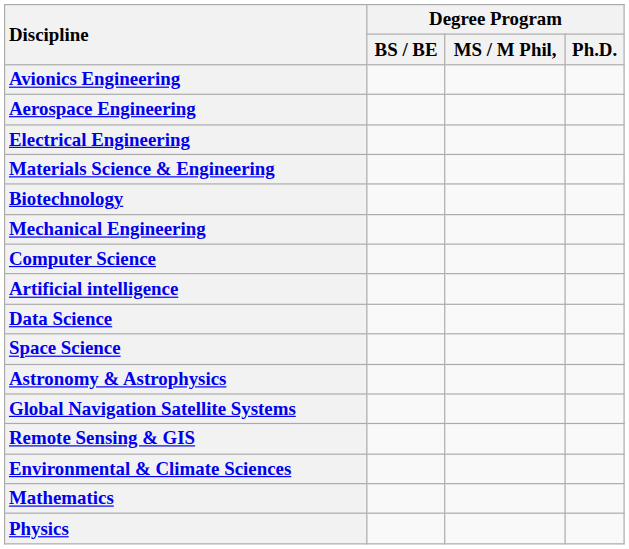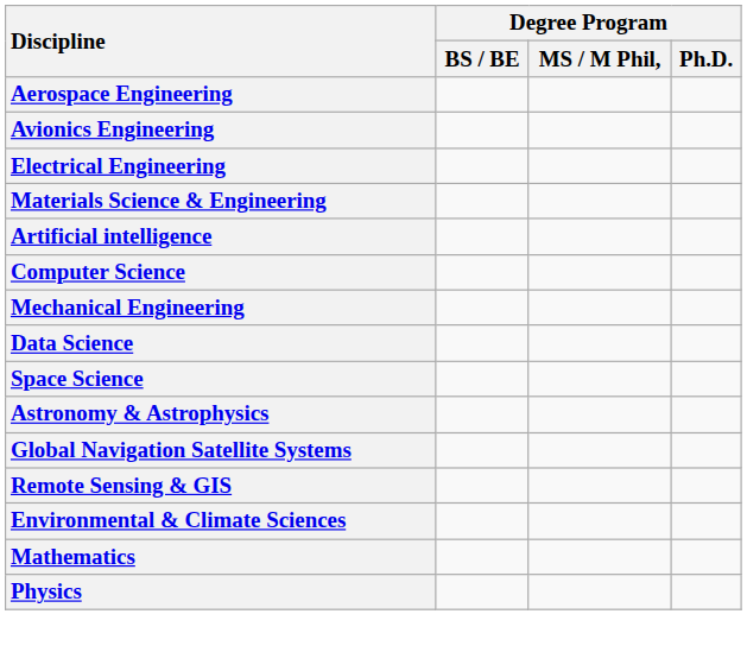rows swapped: Aerospace Engineering <-> Avionics Engineering
- row: Biotechnology
rows swapped: Mechanical Engineering <-> Artificial intelligence
